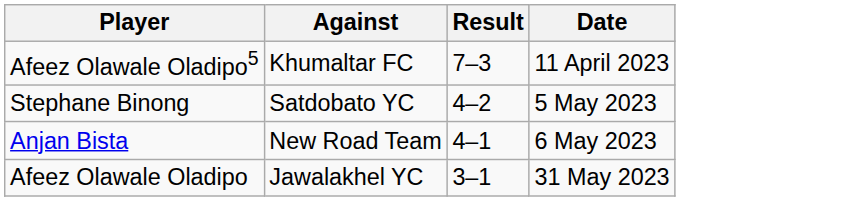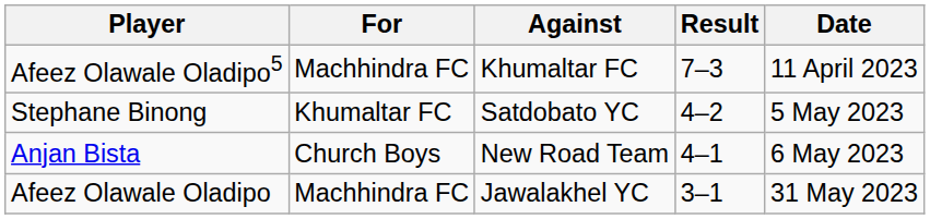+ column: For | Machhindra FC | Khumaltar FC | Church Boys | Machhindra FC
